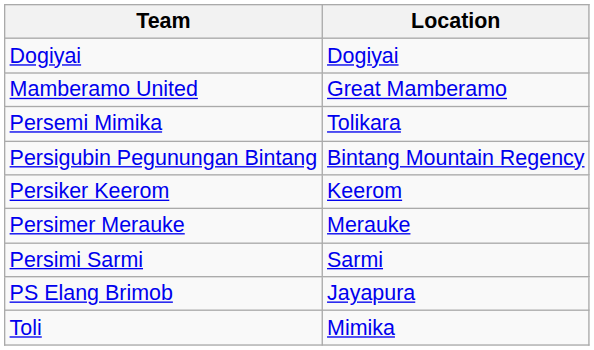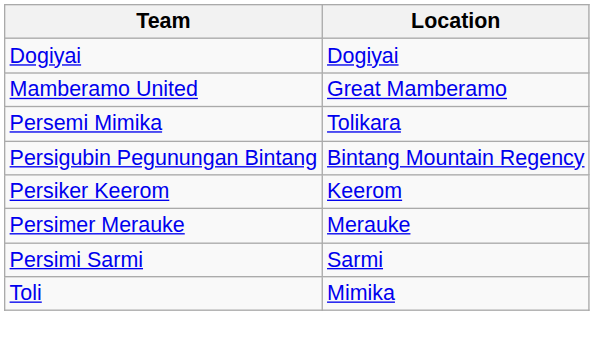- row: PS Elang Brimob | Jayapura
